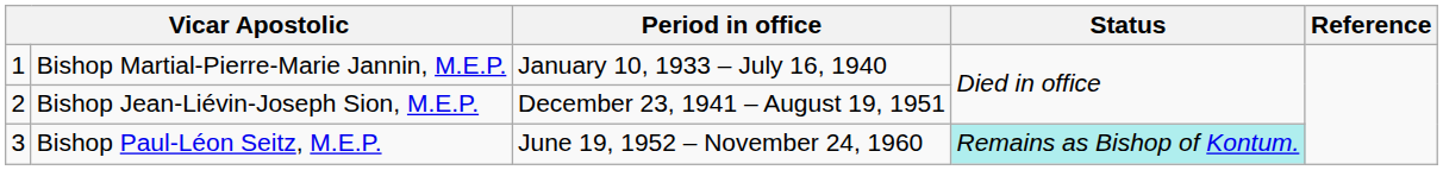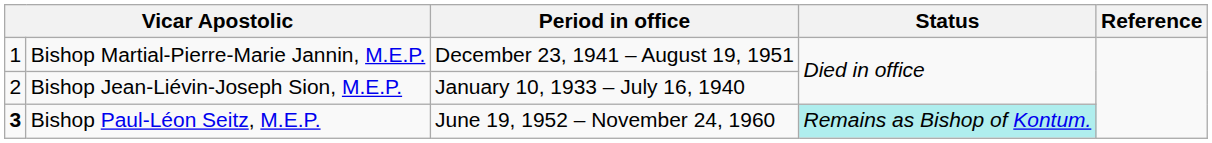Bishop Martial-Pierre-Marie Jannin, M.E.P. | Period in office: January 10, 1933 – July 16, 1940 -> December 23, 1941 – August 19, 1951
Bishop Jean-Liévin-Joseph Sion, M.E.P. | Period in office: December 23, 1941 – August 19, 1951 -> January 10, 1933 – July 16, 1940
Bishop Paul-Léon Seitz, M.E.P. | column 1: normal -> bold
